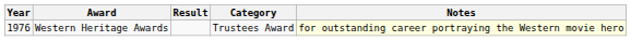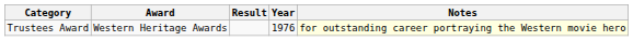columns swapped: Year <-> Category
